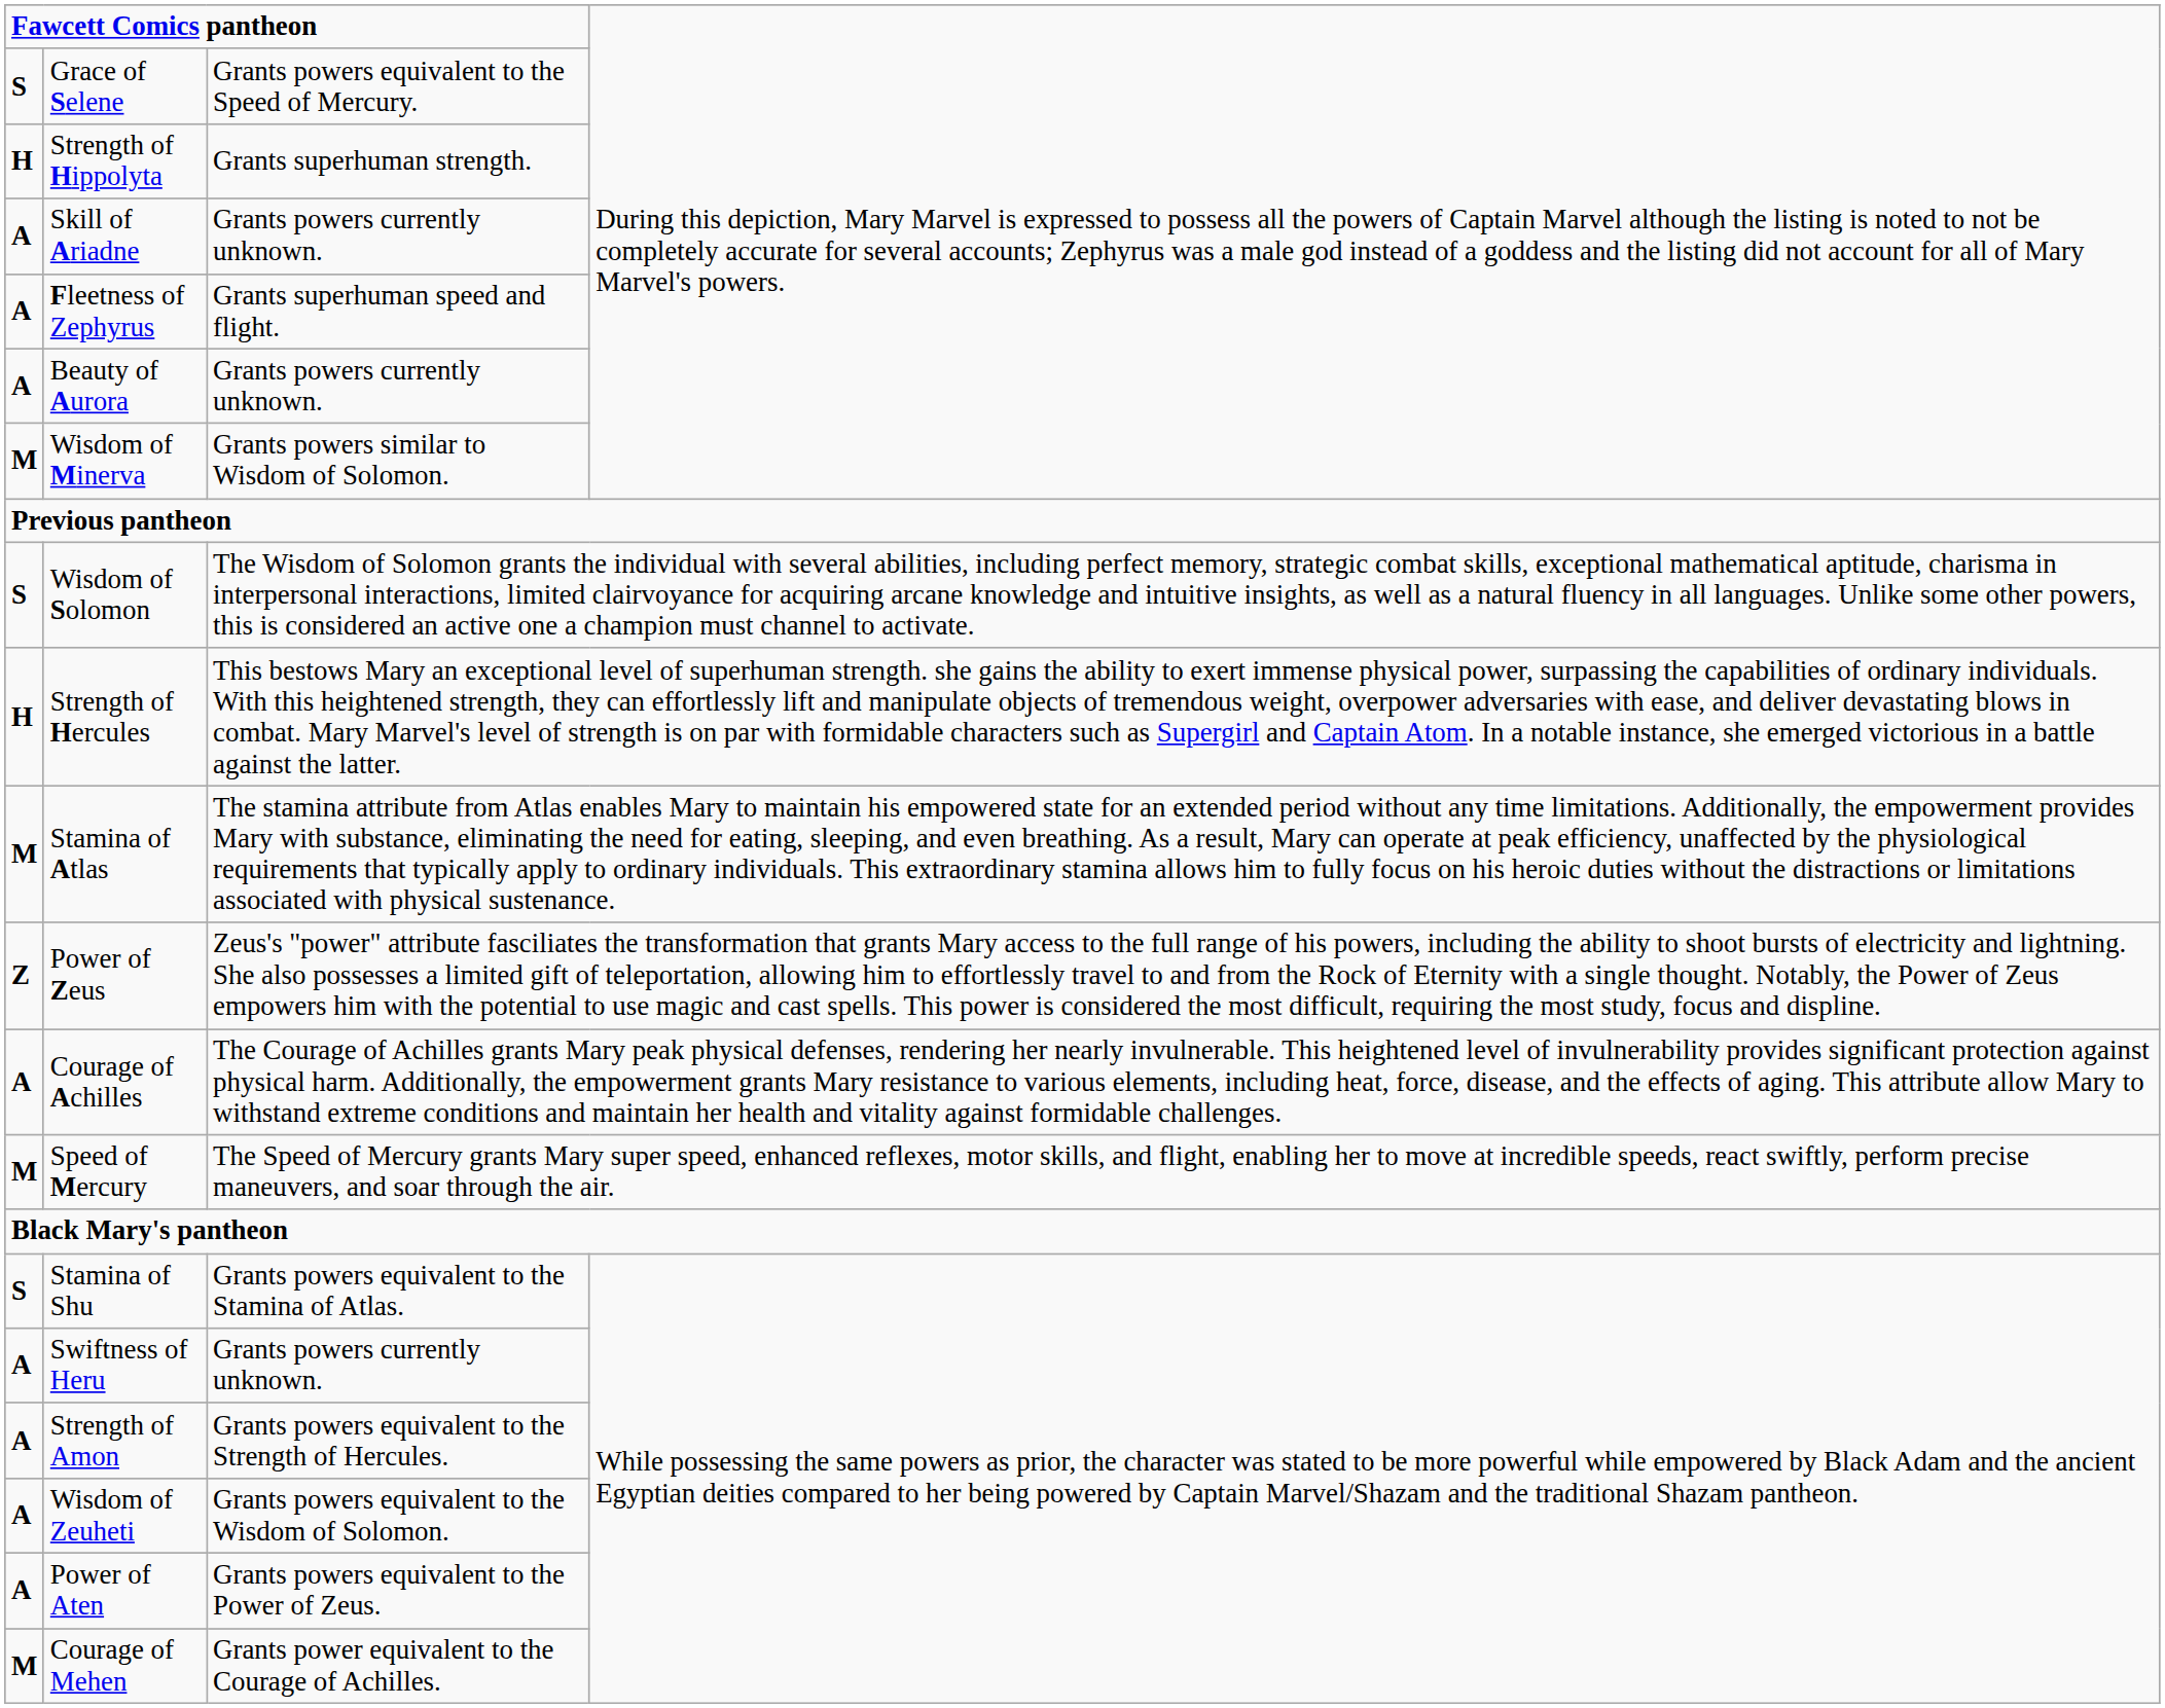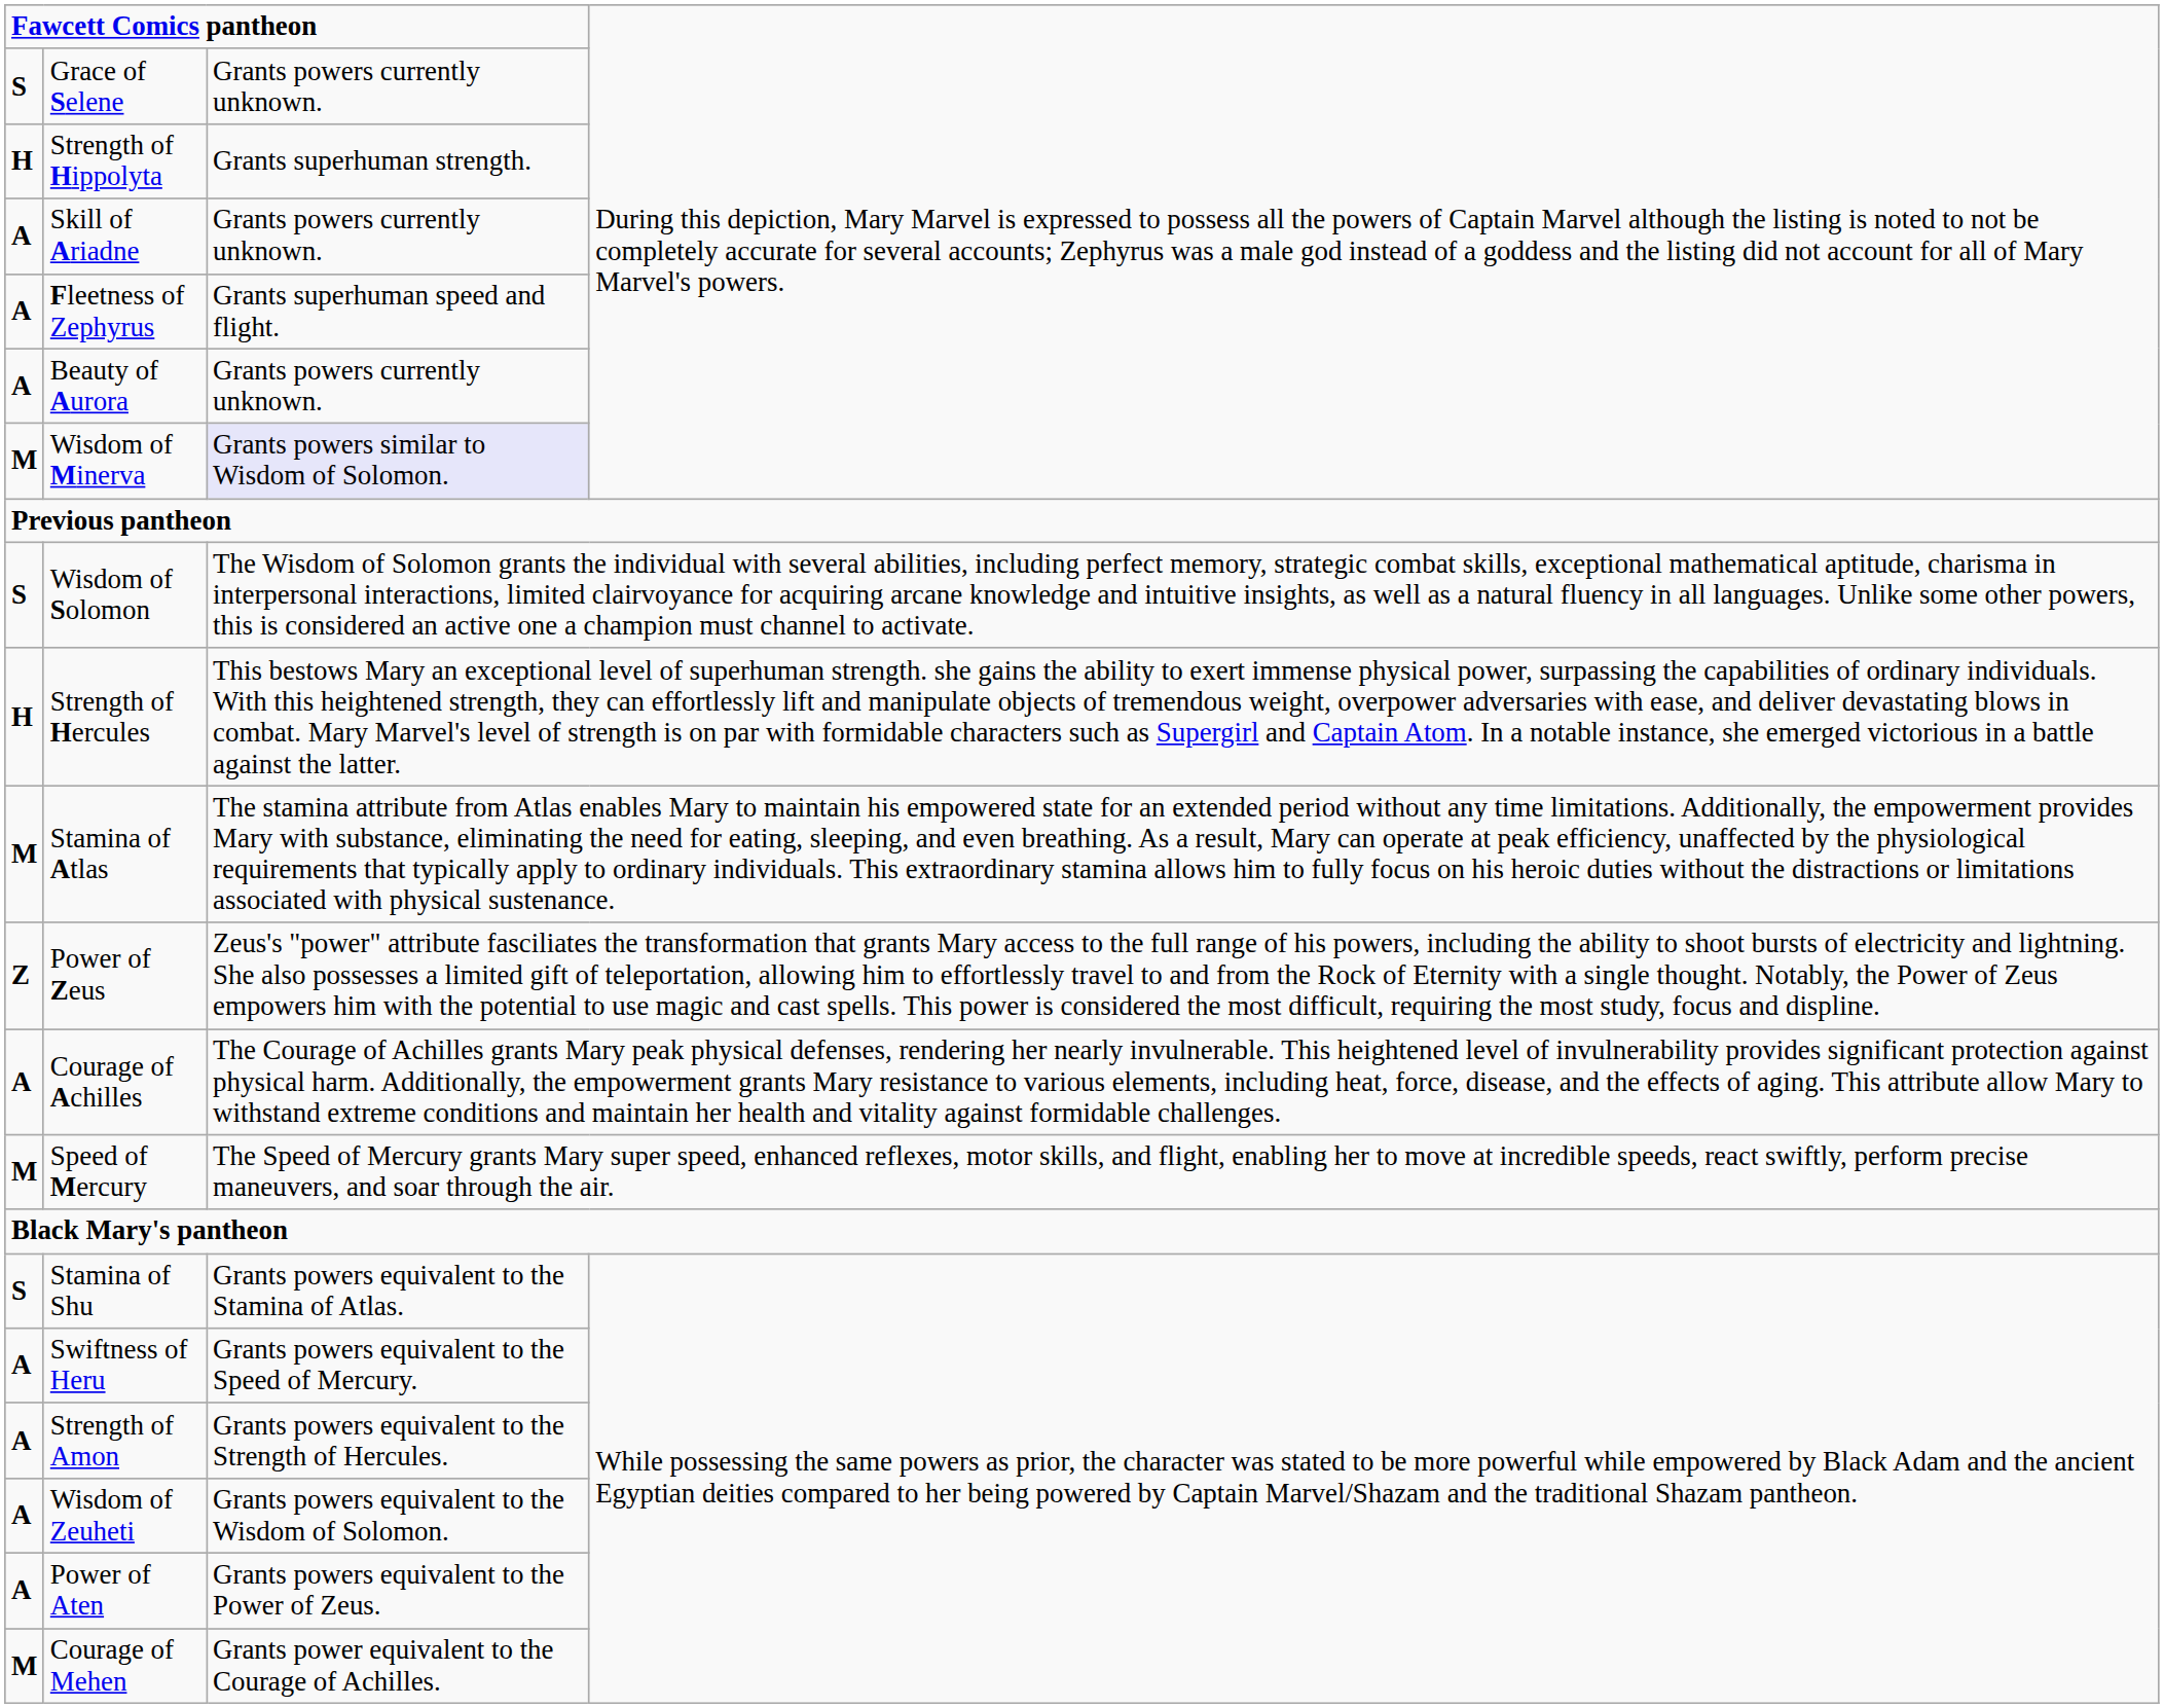Grace of Selene | column 3: Grants powers equivalent to the Speed of Mercury. -> Grants powers currently unknown.
Wisdom of Minerva | column 3: no background -> lavender background
Swiftness of Heru | column 3: Grants powers currently unknown. -> Grants powers equivalent to the Speed of Mercury.
